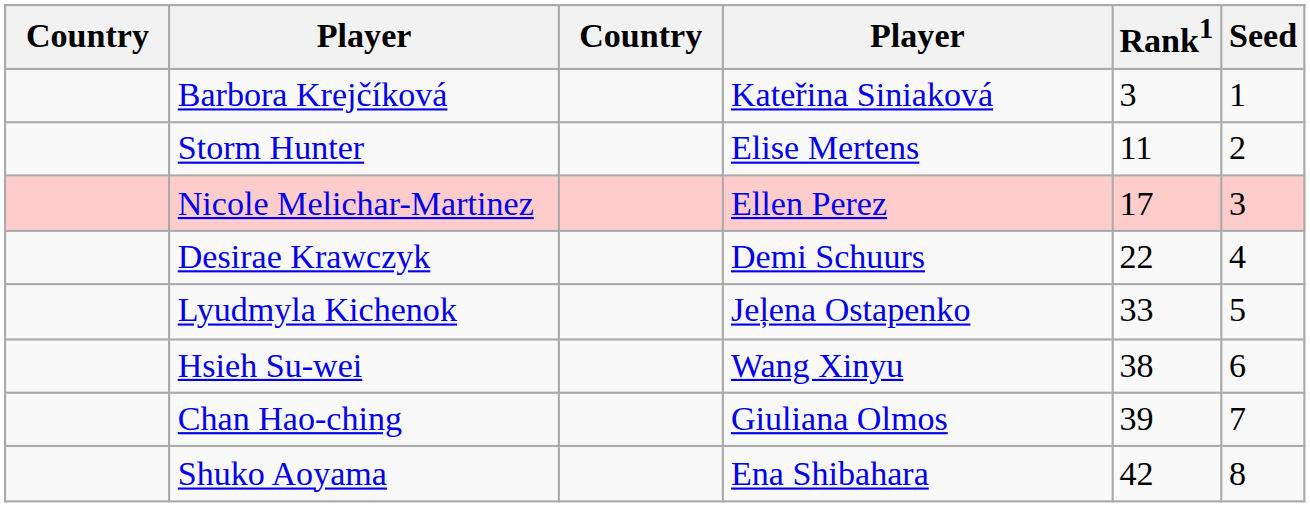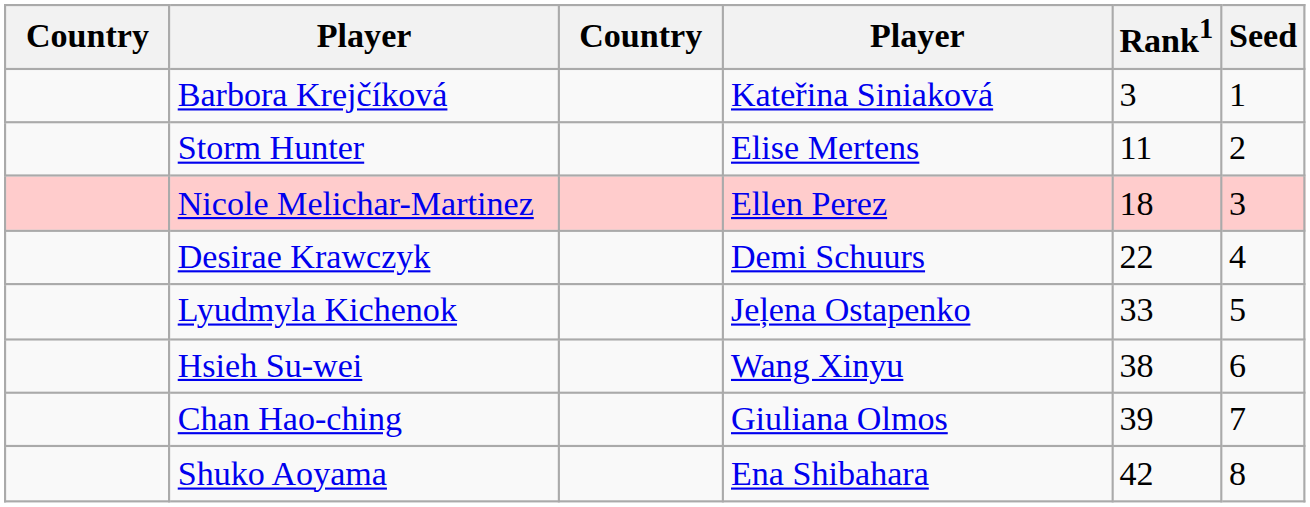Nicole Melichar-Martinez | Rank1: 17 -> 18
